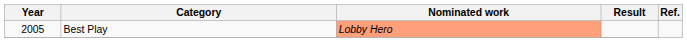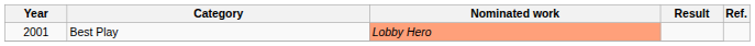Best Play | Year: 2005 -> 2001
